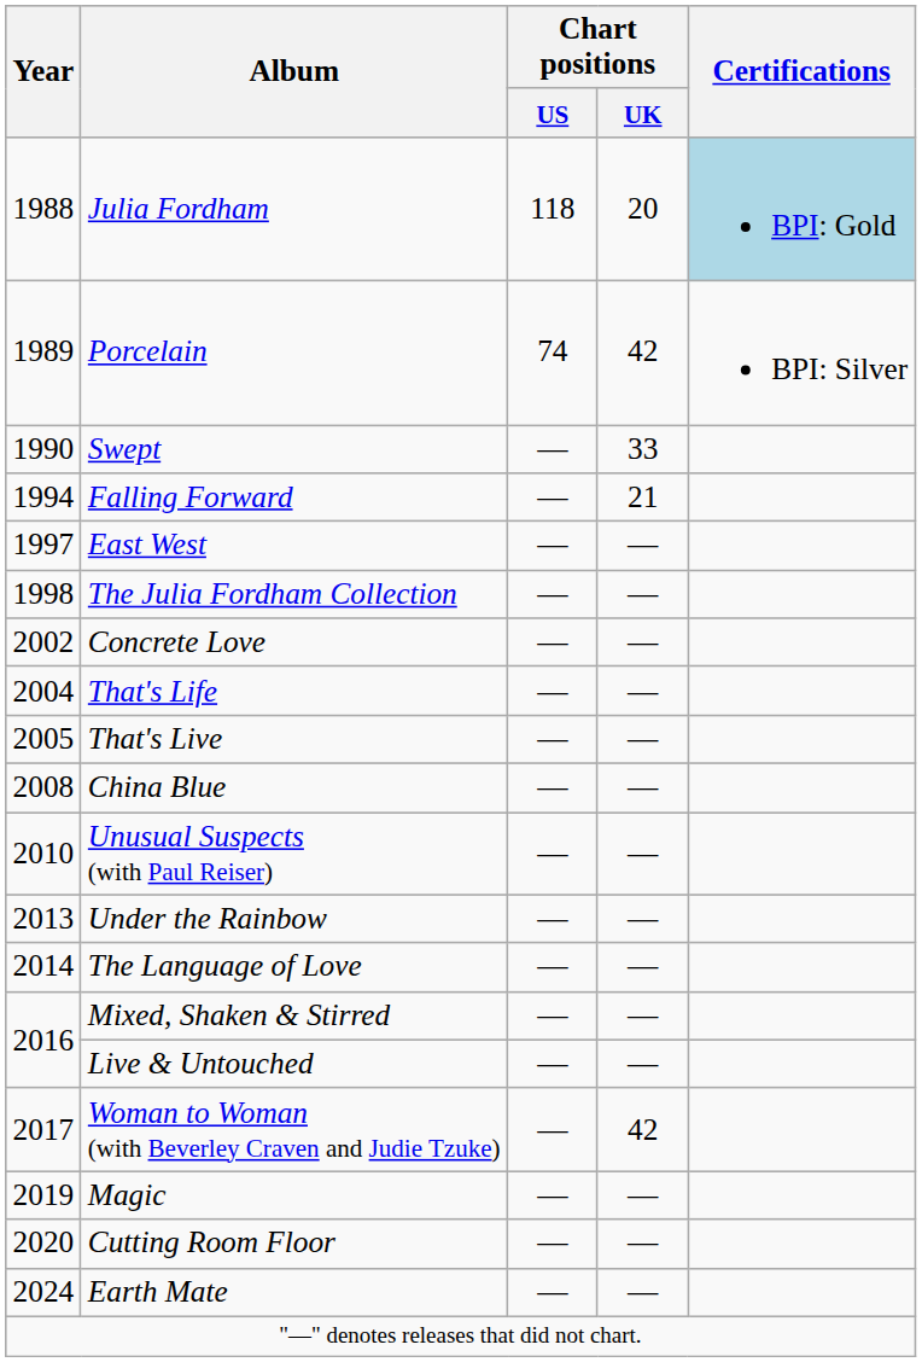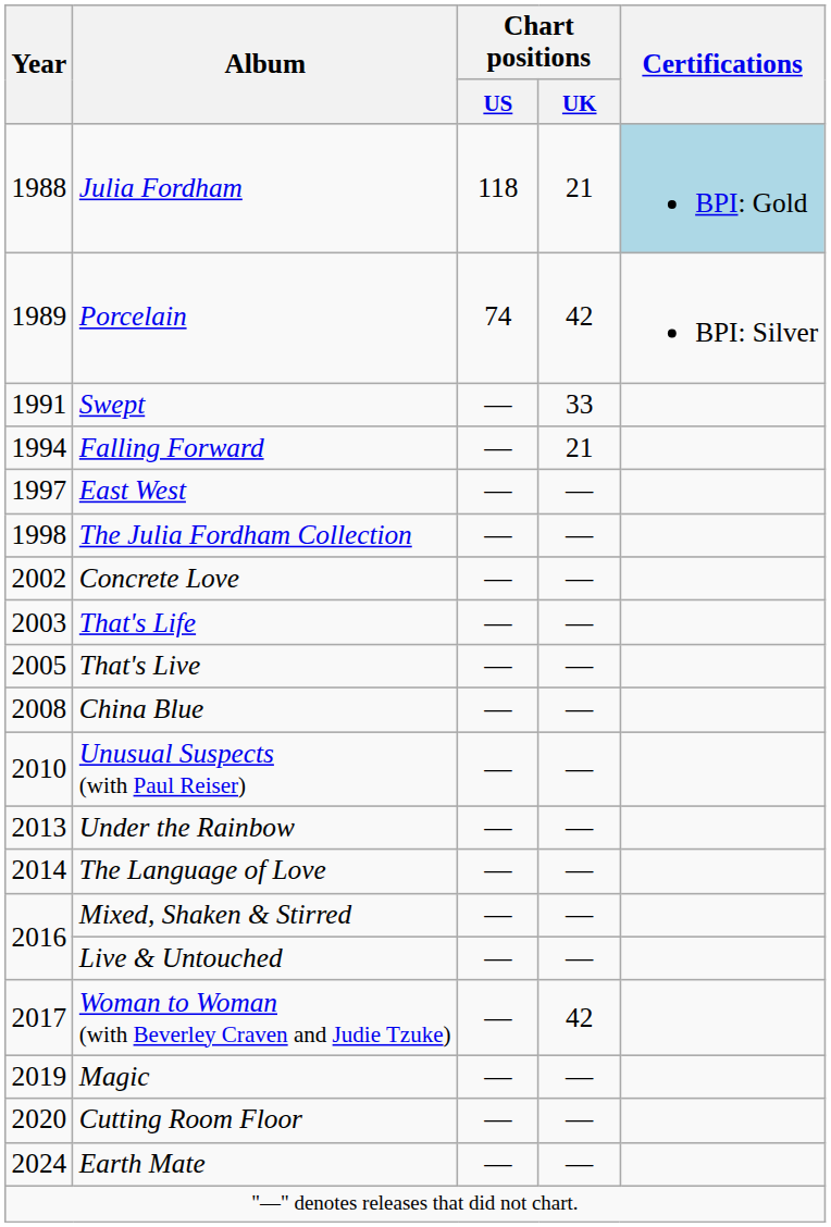Julia Fordham | Chart positions / UK: 20 -> 21
Swept | Year: 1990 -> 1991
That's Life | Year: 2004 -> 2003
